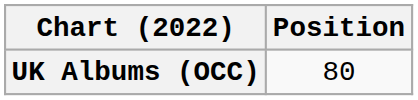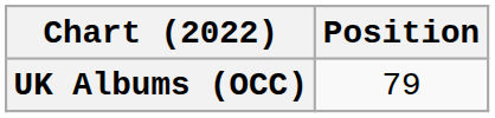UK Albums (OCC) | Position: 80 -> 79
